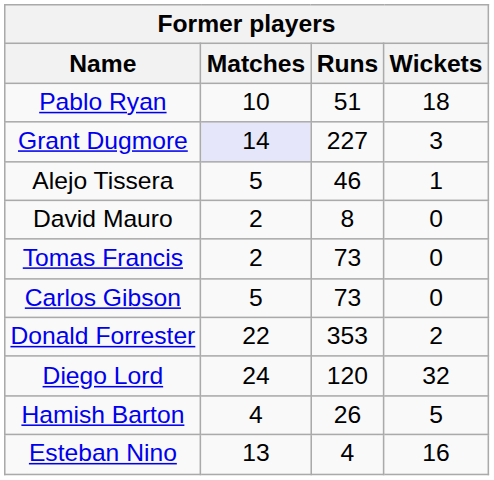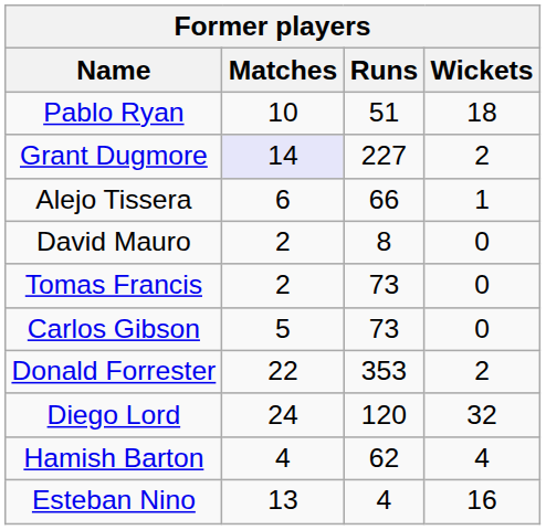Grant Dugmore | Wickets: 3 -> 2
Alejo Tissera | Matches: 5 -> 6
Alejo Tissera | Runs: 46 -> 66
Hamish Barton | Runs: 26 -> 62
Hamish Barton | Wickets: 5 -> 4
